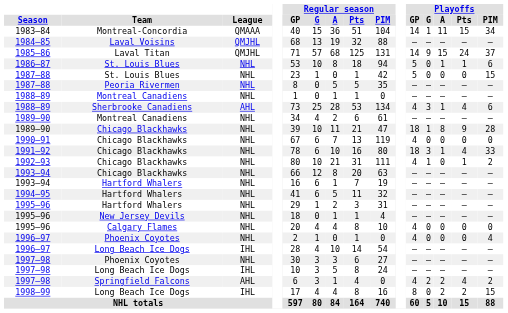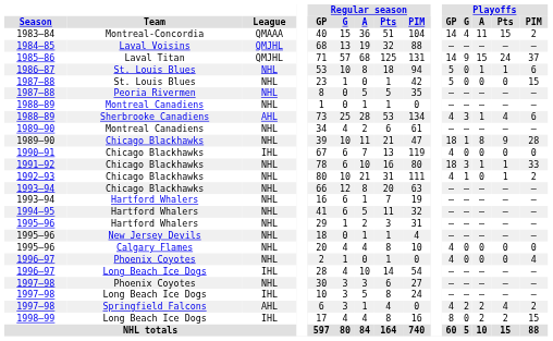1983–84 | Playoffs / G: 1 -> 4
1983–84 | Playoffs / PIM: 34 -> 2
1990–91 | League: NHL -> IHL
1991–92 | Playoffs / Pts: 4 -> 1
